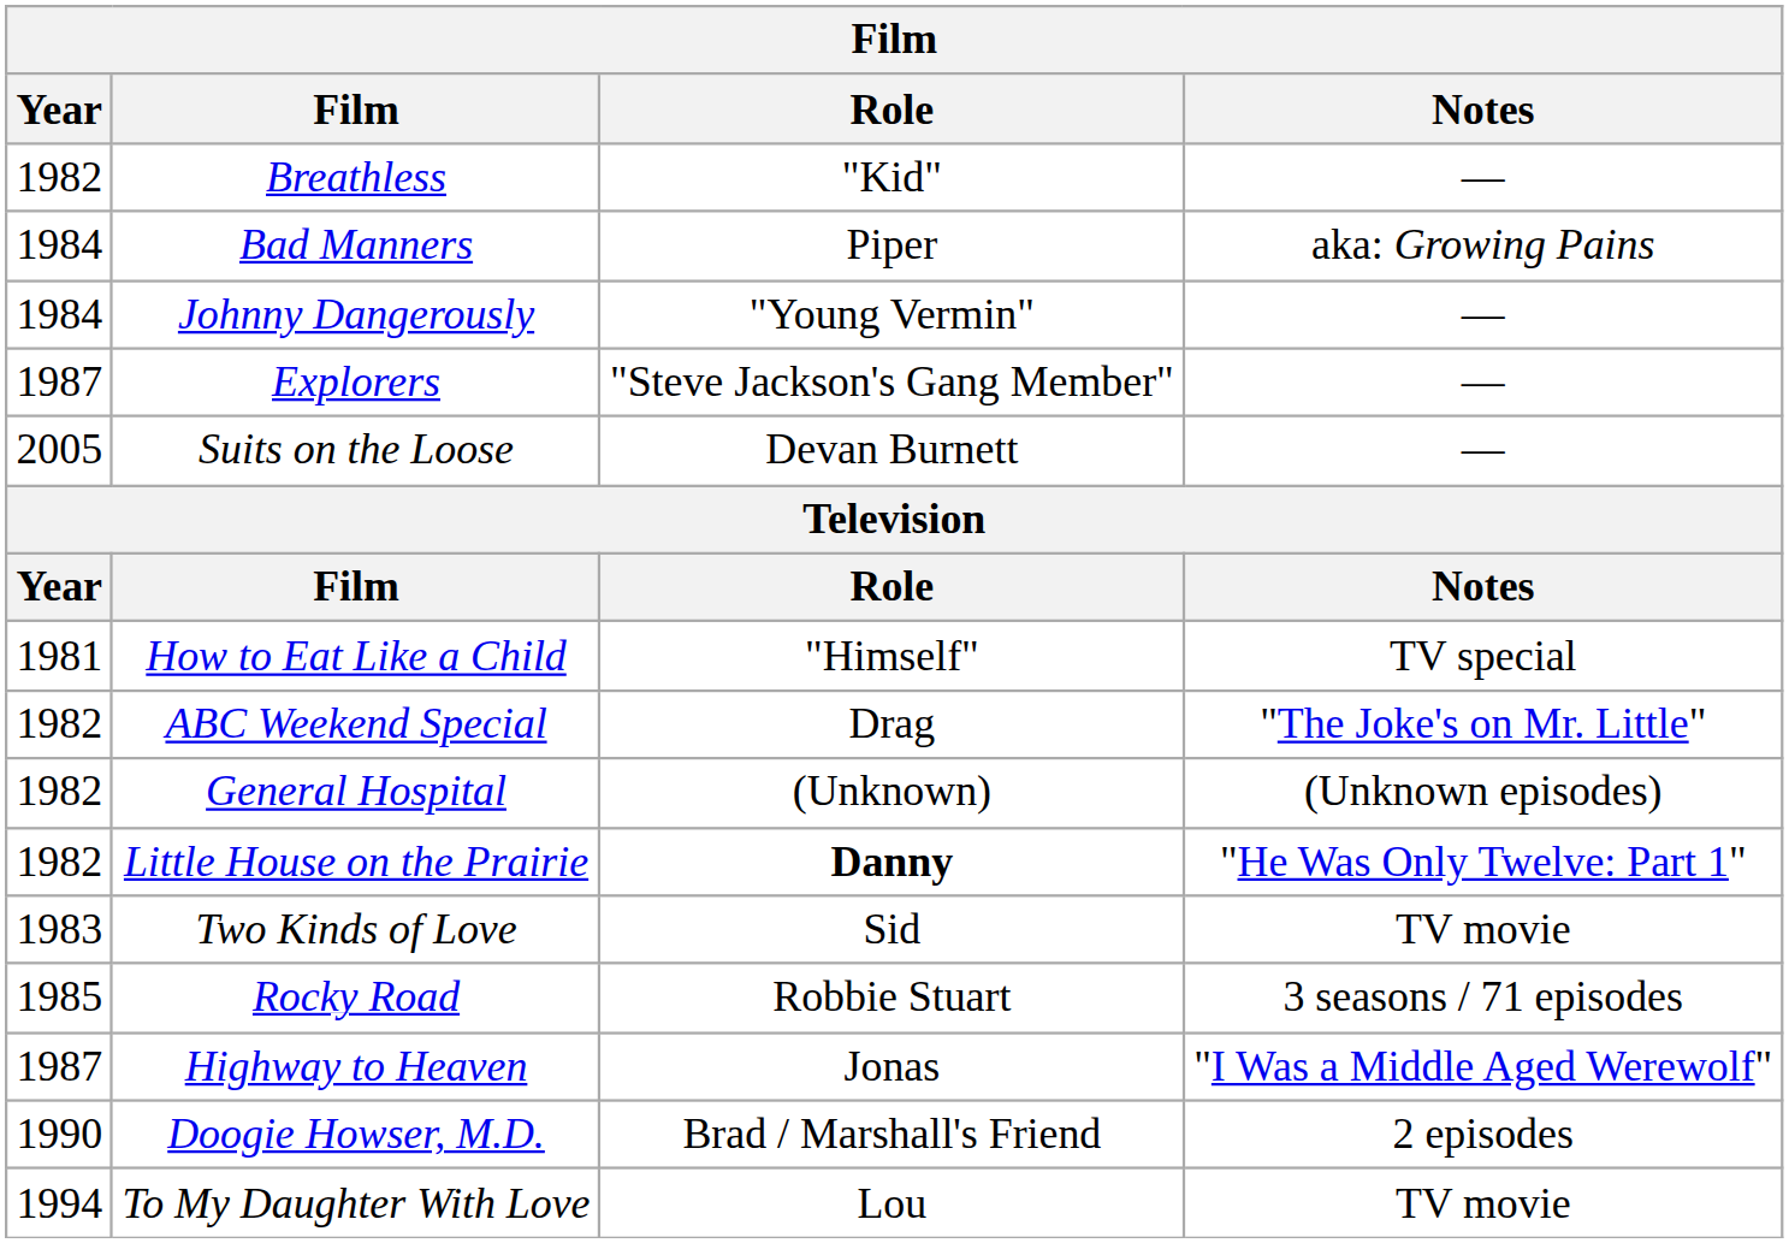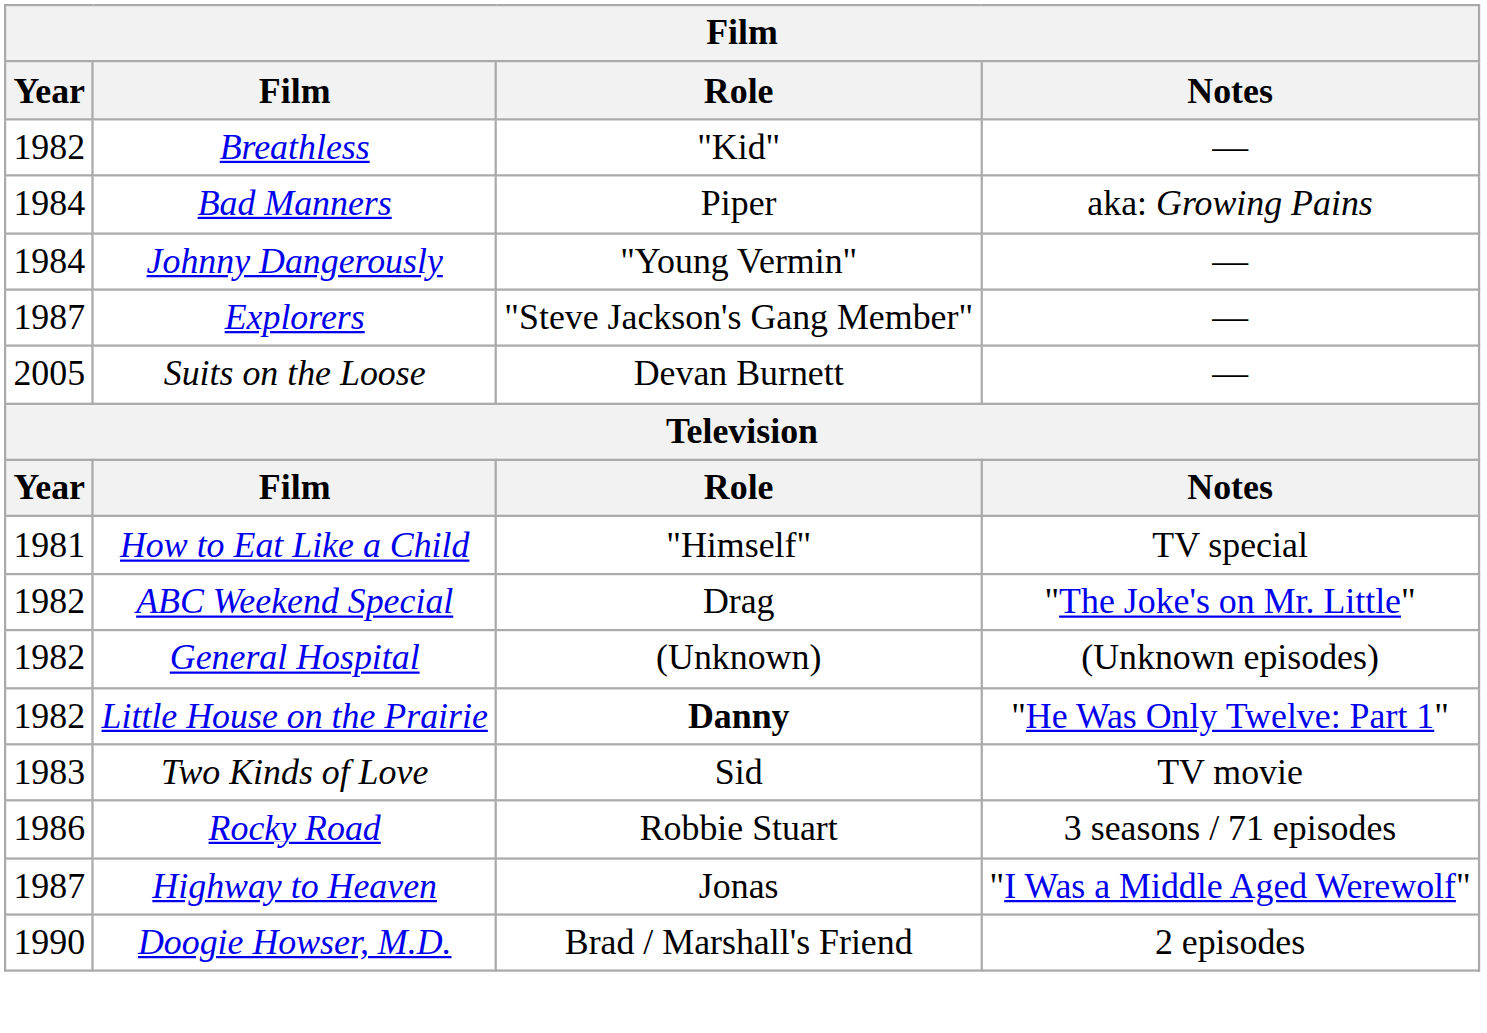Rocky Road | Year: 1985 -> 1986
- row: 1994 | To My Daughter With Love | Lou | TV movie
